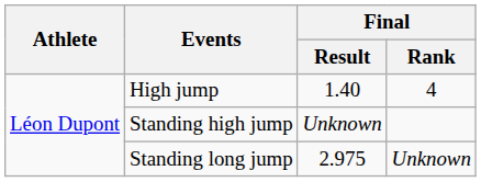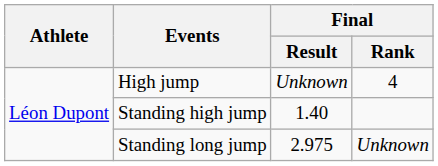High jump | Final / Result: 1.40 -> Unknown
Standing high jump | Final / Result: Unknown -> 1.40
